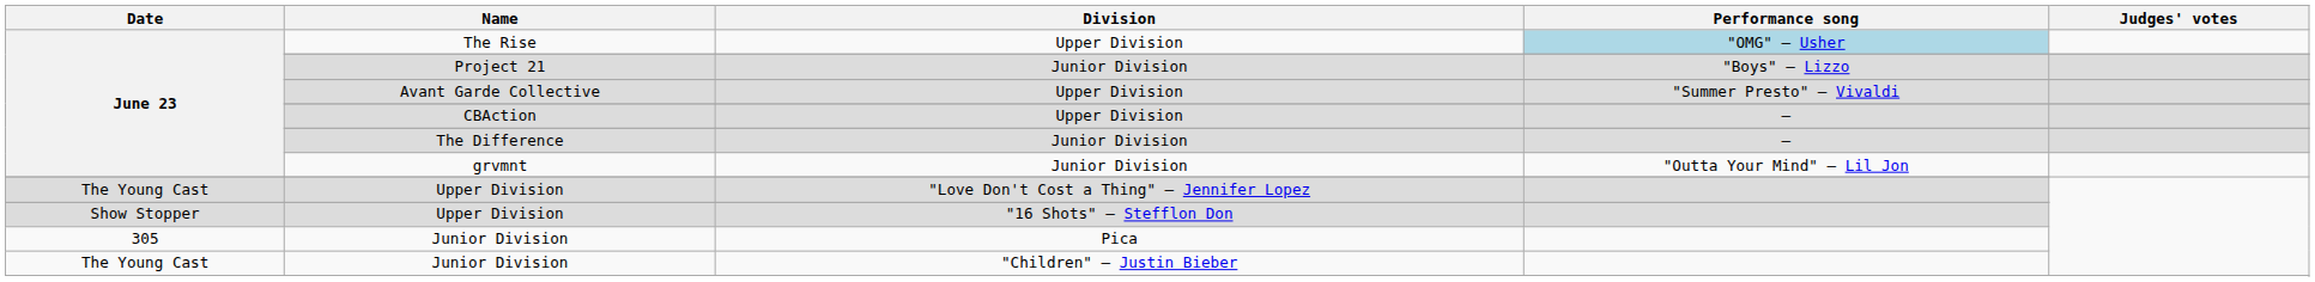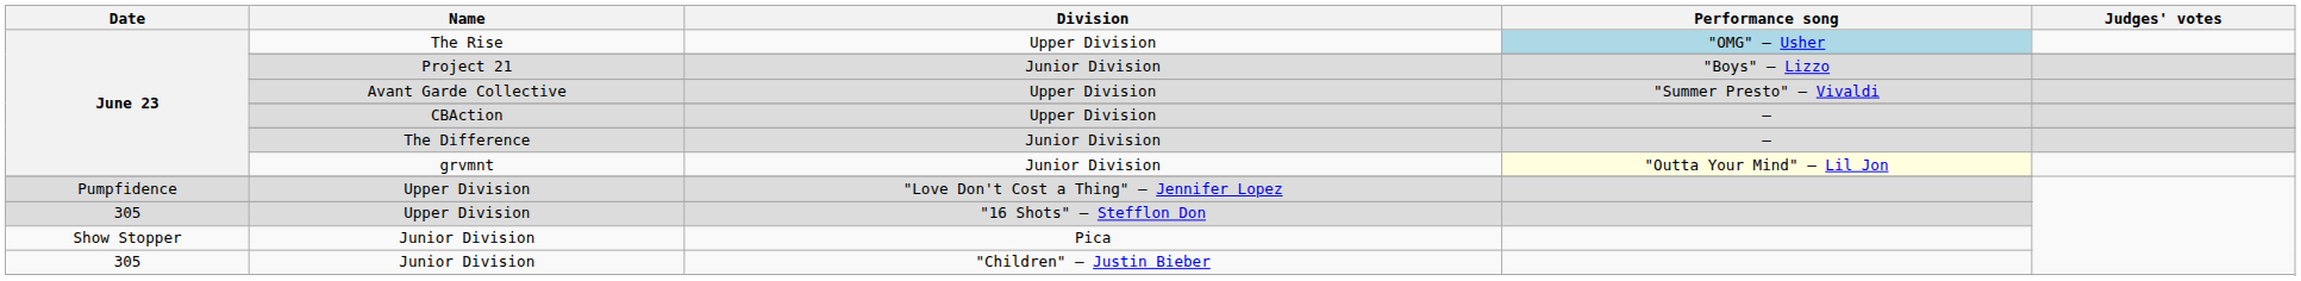grvmnt | Performance song: no background -> lightyellow background
Upper Division / "Love Don't Cost a Thing" – Jennifer Lopez | Date: The Young Cast -> Pumpfidence
Upper Division / "16 Shots" – Stefflon Don | Date: Show Stopper -> 305
Junior Division / Pica | Date: 305 -> Show Stopper
Junior Division / "Children" – Justin Bieber | Date: The Young Cast -> 305
